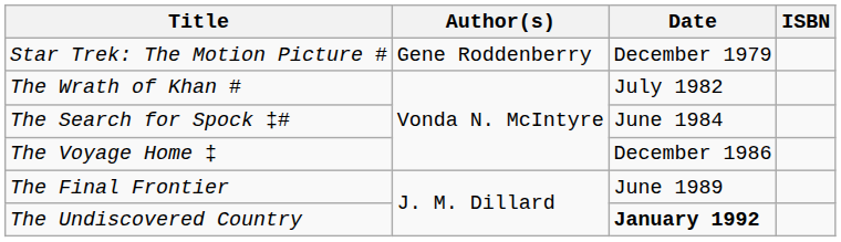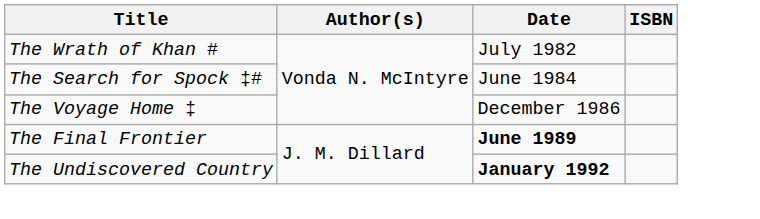- row: Star Trek: The Motion Picture # | Gene Roddenberry | December 1979
The Final Frontier | Date: normal -> bold
